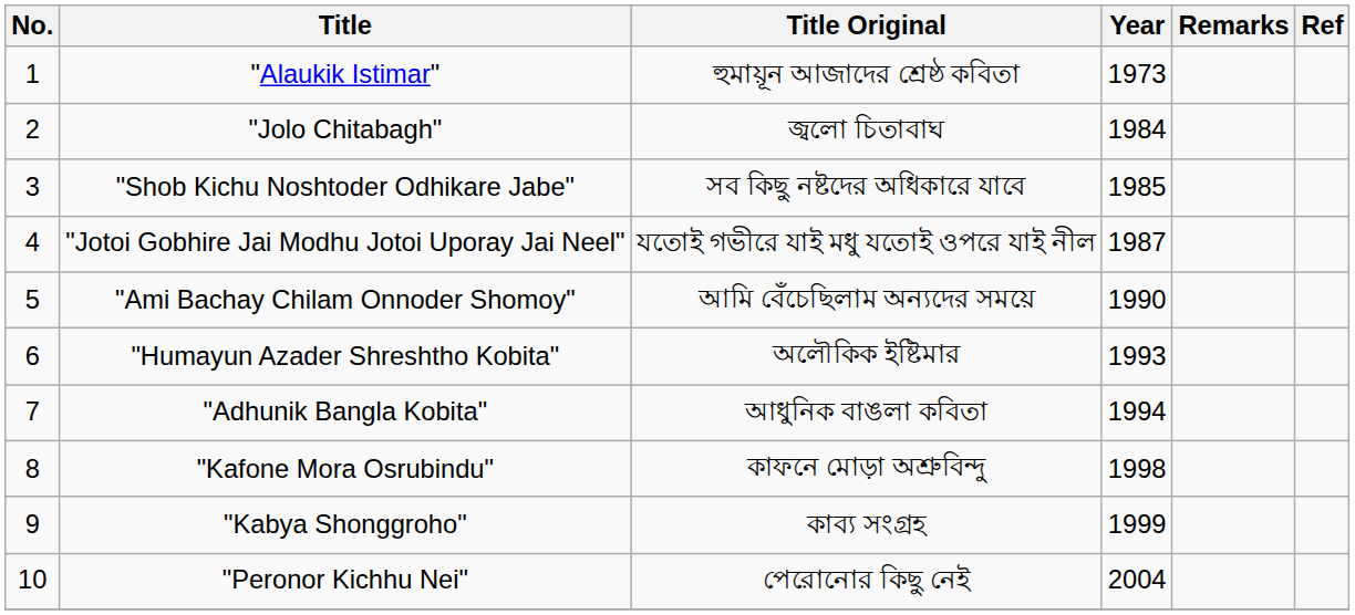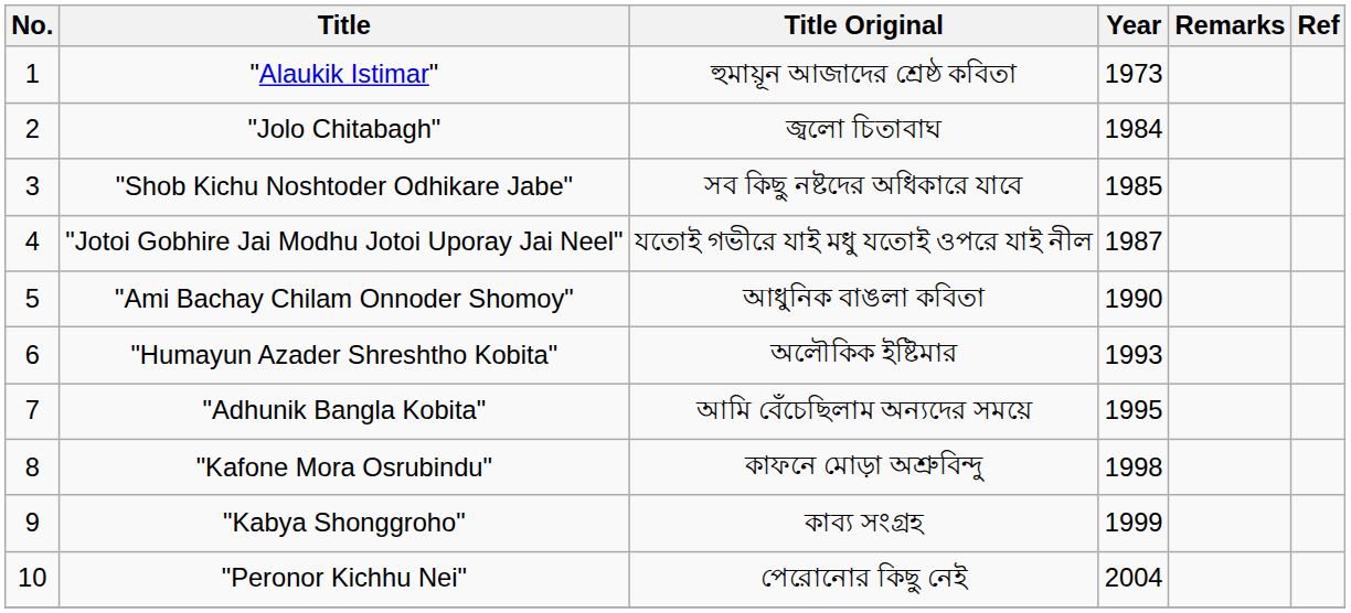"Ami Bachay Chilam Onnoder Shomoy" | Title Original: আমি বেঁচেছিলাম অন্যদের সময়ে -> আধুনিক বাঙলা কবিতা
"Adhunik Bangla Kobita" | Title Original: আধুনিক বাঙলা কবিতা -> আমি বেঁচেছিলাম অন্যদের সময়ে
"Adhunik Bangla Kobita" | Year: 1994 -> 1995
